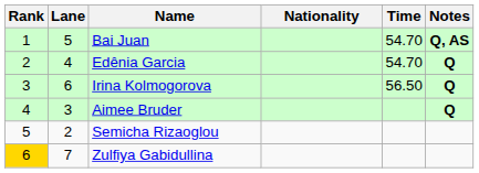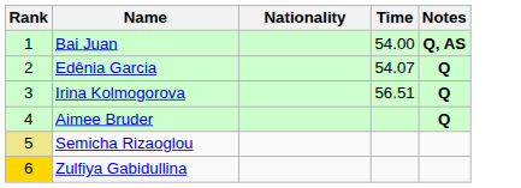- column: Lane | 5 | 4 | 6 | 3 | 2 | 7
Bai Juan | Time: 54.70 -> 54.00
Edênia Garcia | Time: 54.70 -> 54.07
Irina Kolmogorova | Time: 56.50 -> 56.51
Semicha Rizaoglou | Rank: no background -> khaki background
